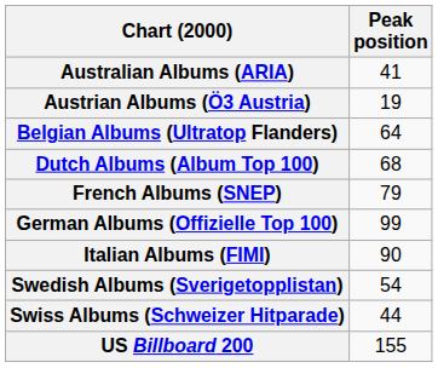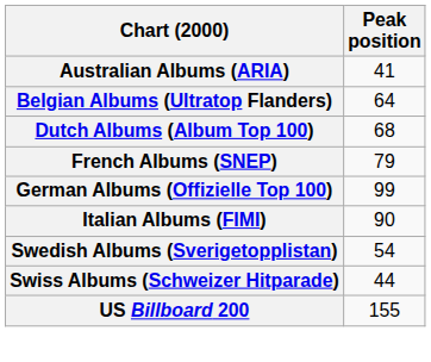- row: Austrian Albums (Ö3 Austria) | 19
